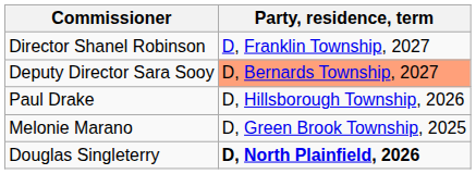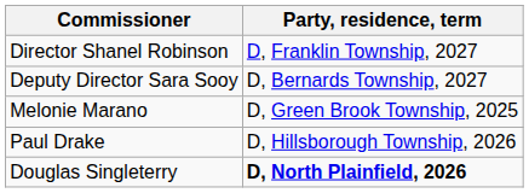Deputy Director Sara Sooy | Party, residence, term: lightsalmon background -> no background
rows swapped: Paul Drake <-> Melonie Marano
